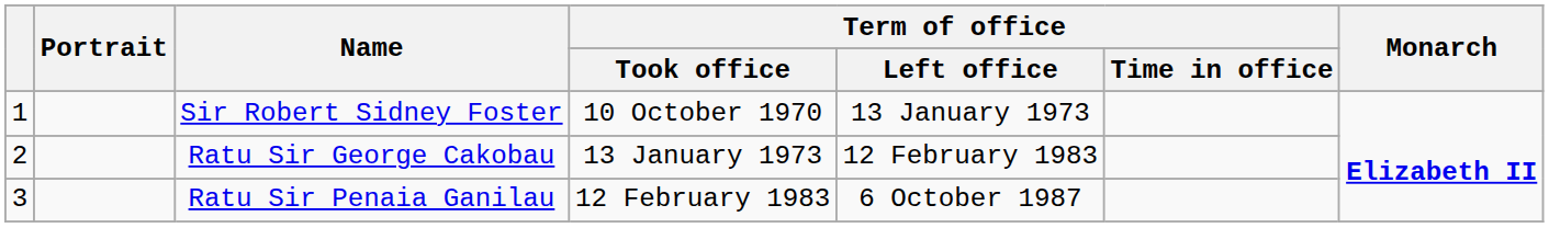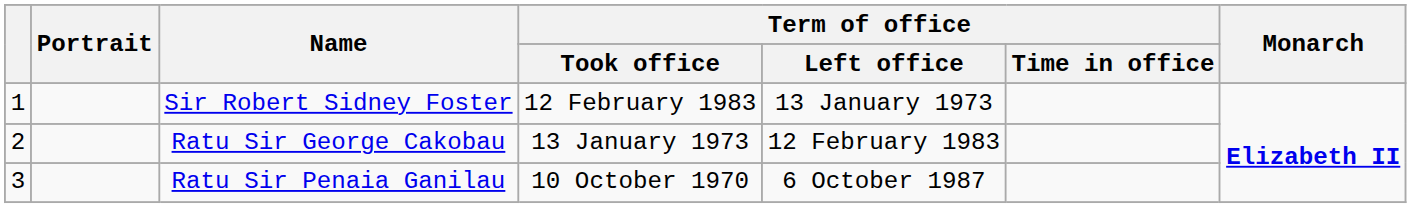Sir Robert Sidney Foster | Term of office / Took office: 10 October 1970 -> 12 February 1983
Ratu Sir Penaia Ganilau | Term of office / Took office: 12 February 1983 -> 10 October 1970
